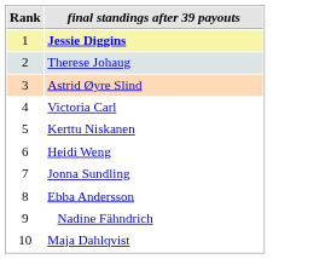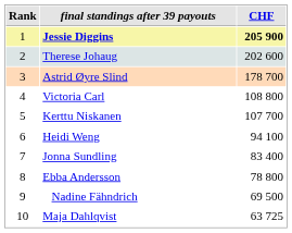+ column: CHF | 205 900 | 202 600 | 178 700 | 108 800 | 107 700 | 94 100 | 83 400 | 78 800 | 69 500 | 63 725
